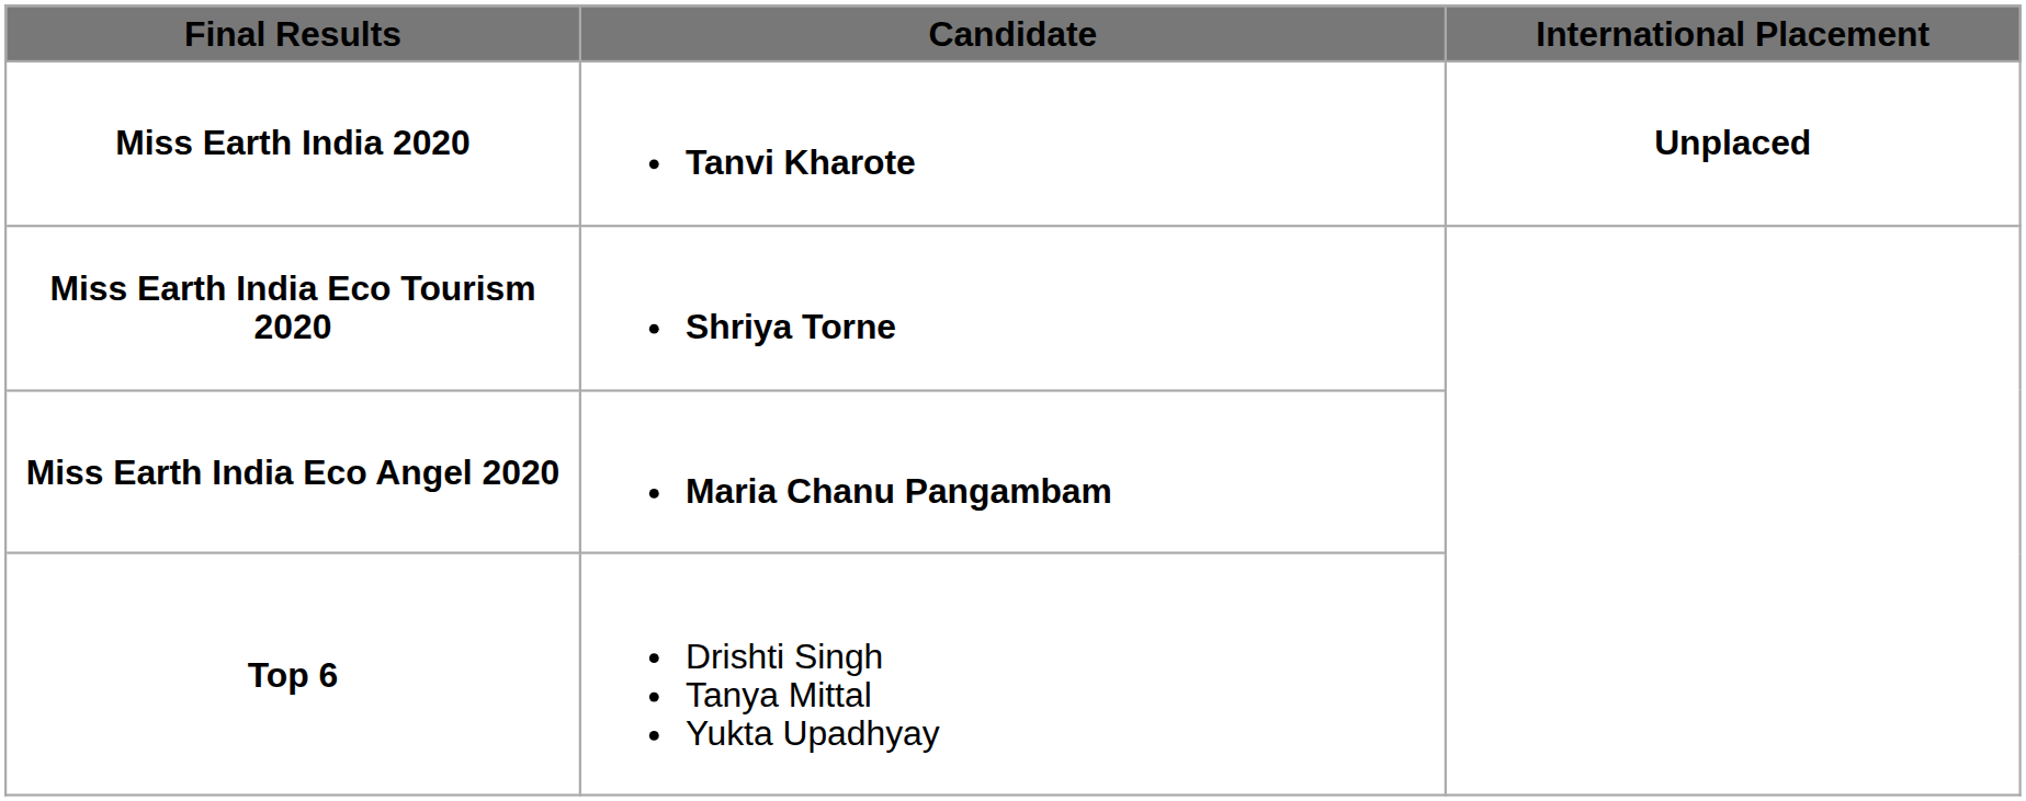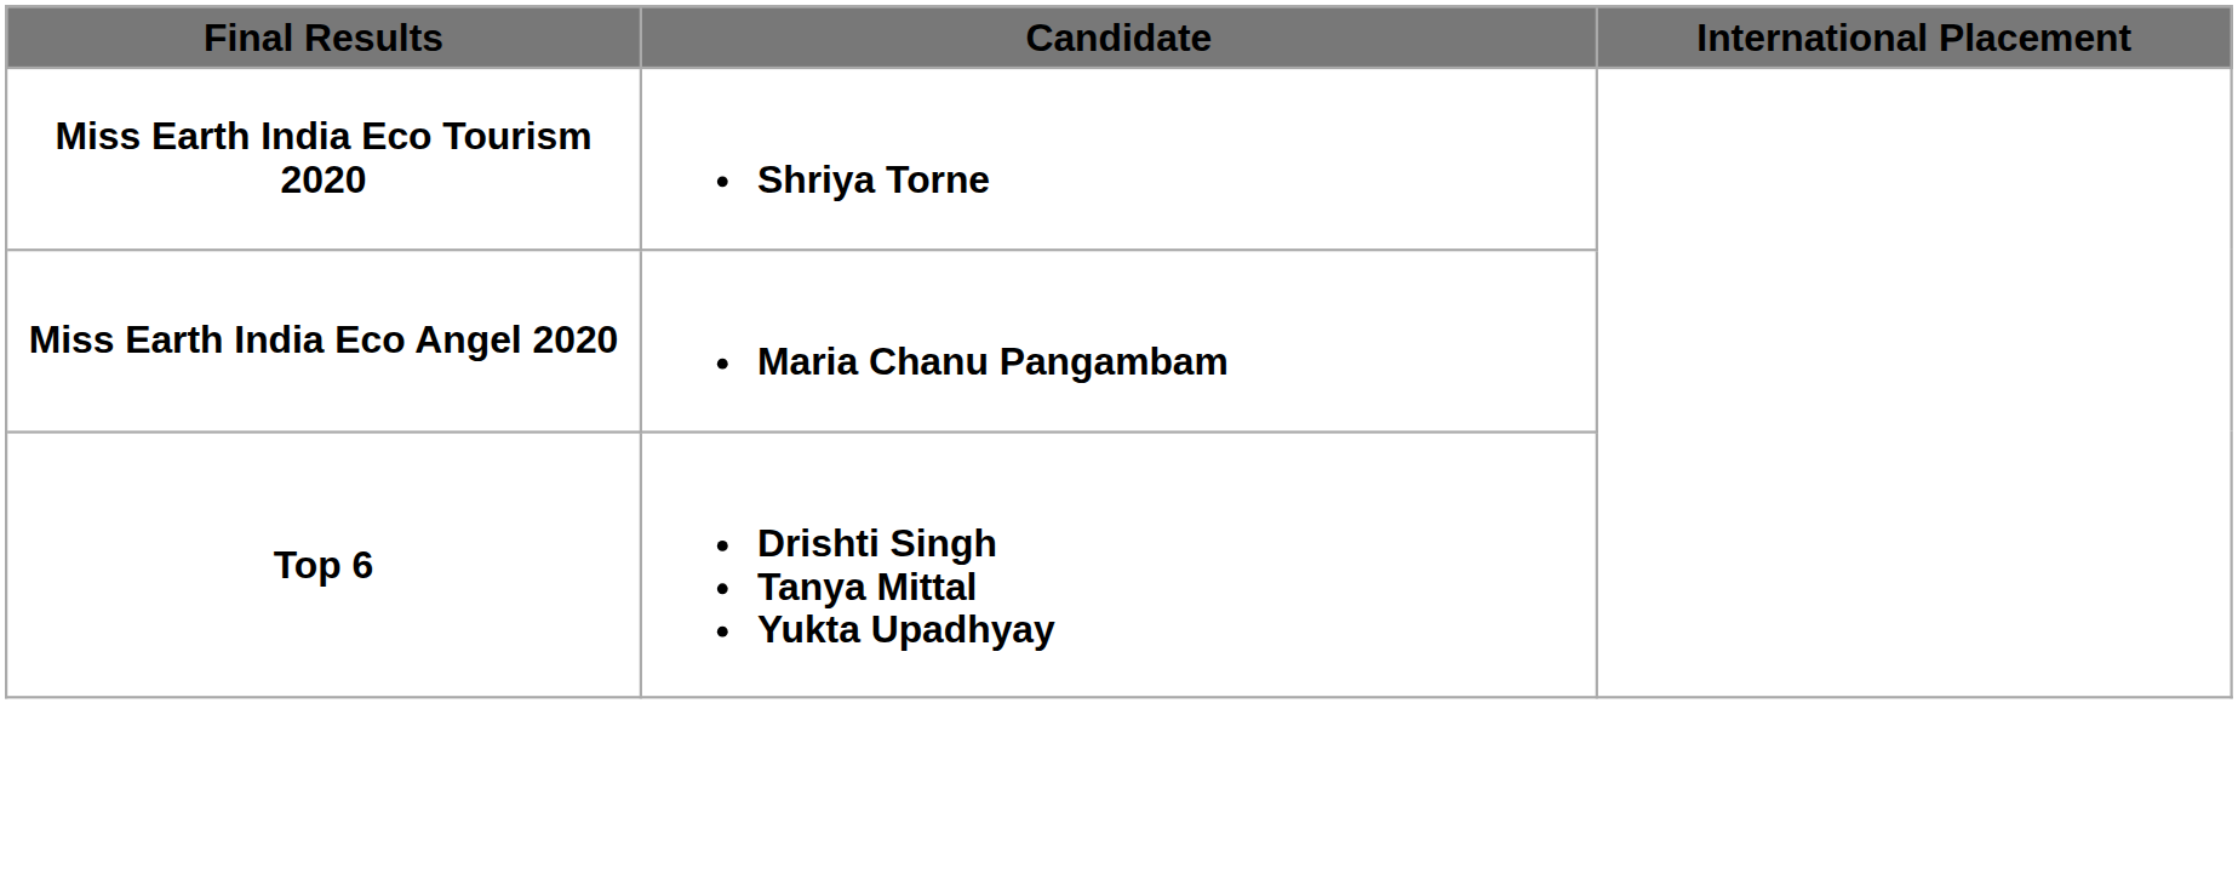- row: Miss Earth India 2020 | Tanvi Kharote | Unplaced
Top 6 | column 2: normal -> bold
